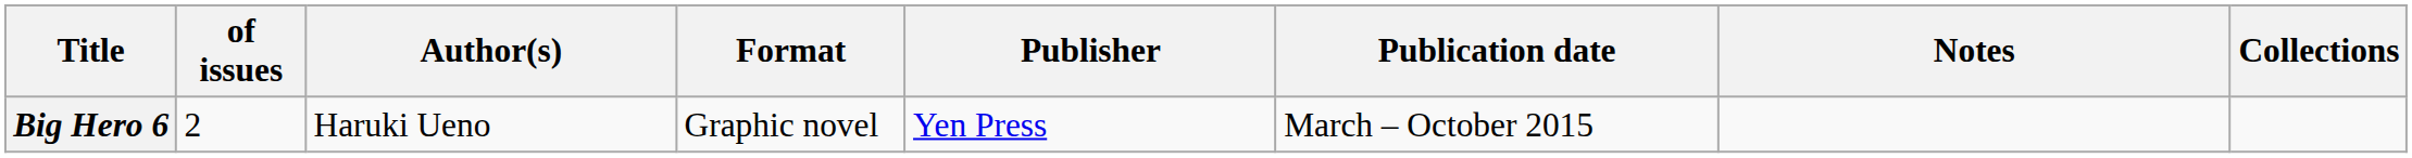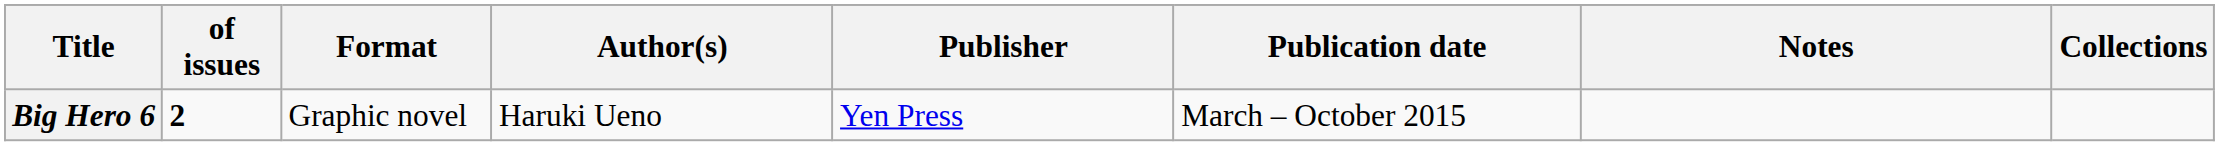columns swapped: Format <-> Author(s)
Big Hero 6 | of issues: normal -> bold
